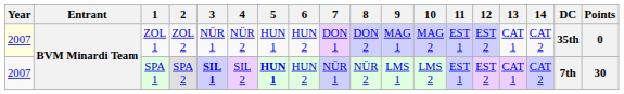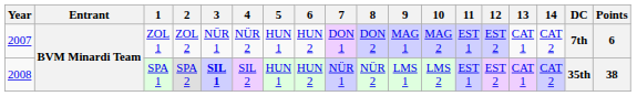ZOL 1 | Year: lightyellow background -> no background
ZOL 1 | DC: 35th -> 7th
ZOL 1 | Points: 0 -> 6
SPA 1 | Year: 2007 -> 2008
SPA 1 | 5: bold -> normal
SPA 1 | DC: 7th -> 35th
SPA 1 | Points: 30 -> 38
